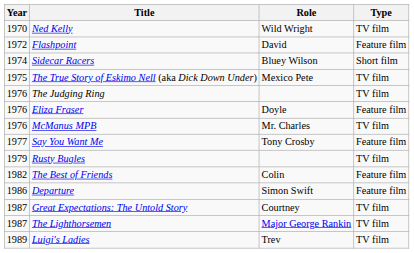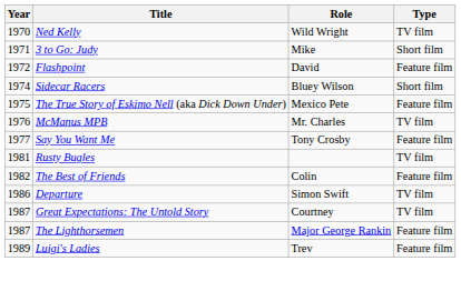+ row: 1971 | 3 to Go: Judy | Mike | Short film
The True Story of Eskimo Nell (aka Dick Down Under) | Type: TV film -> Feature film
- row: 1976 | The Judging Ring | TV film
- row: 1976 | Eliza Fraser | Doyle | Feature film
Rusty Bugles | Year: 1979 -> 1981
Departure | Type: Feature film -> TV film
The Lighthorsemen | Type: TV film -> Feature film
Luigi's Ladies | Type: TV film -> Feature film
